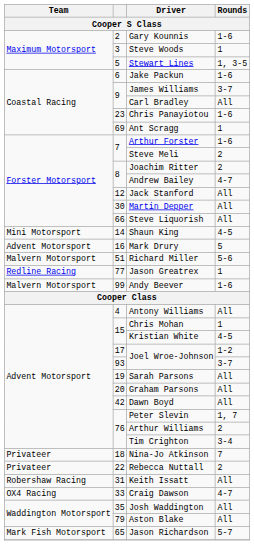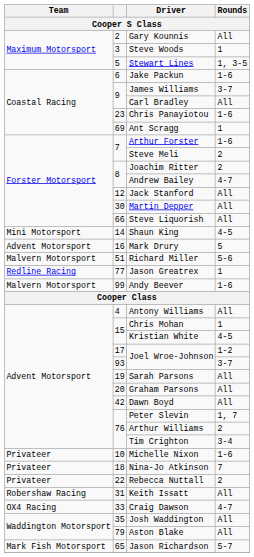Gary Kounnis | Rounds: 1-6 -> All
+ row: Privateer | 10 | Michelle Nixon | 1-6
